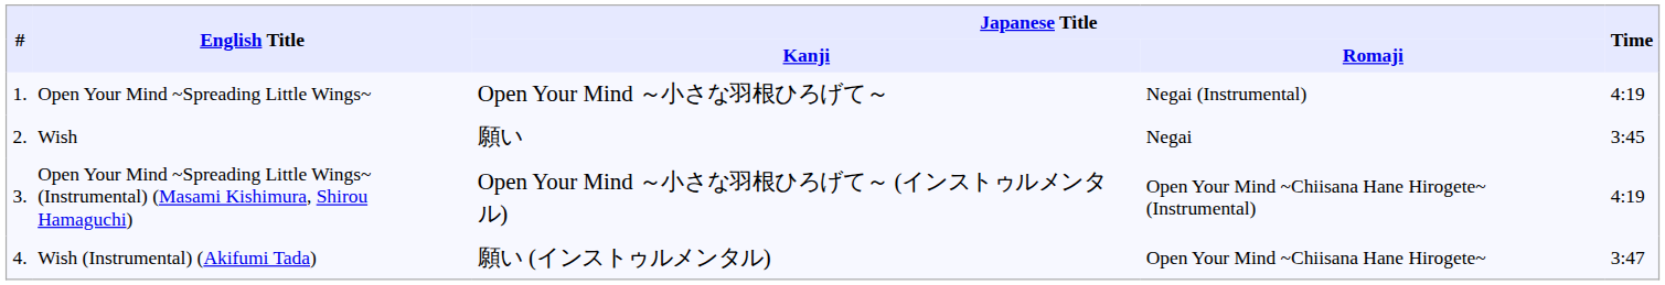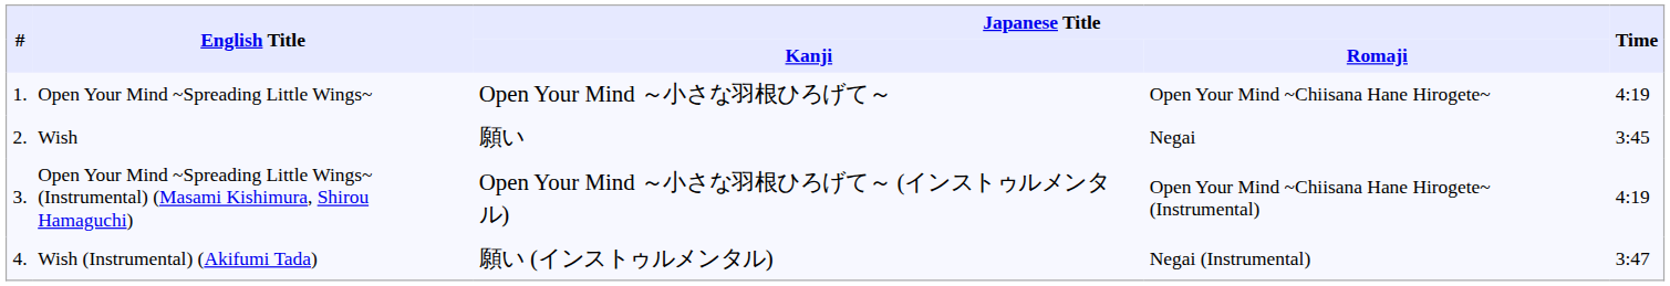Open Your Mind ~Spreading Little Wings~ | Japanese Title / Romaji: Negai (Instrumental) -> Open Your Mind ~Chiisana Hane Hirogete~
Wish (Instrumental) (Akifumi Tada) | Japanese Title / Romaji: Open Your Mind ~Chiisana Hane Hirogete~ -> Negai (Instrumental)
